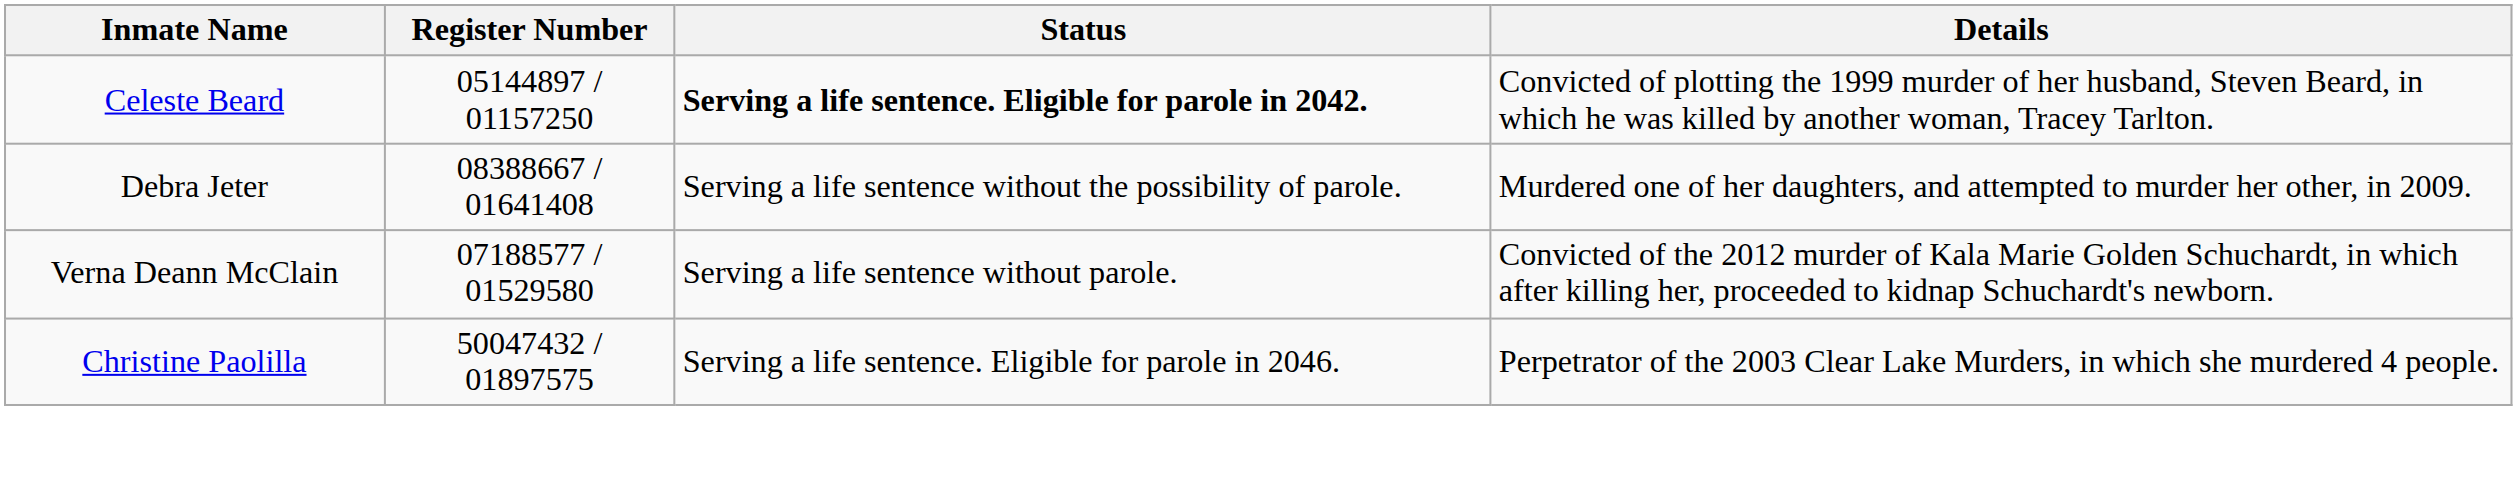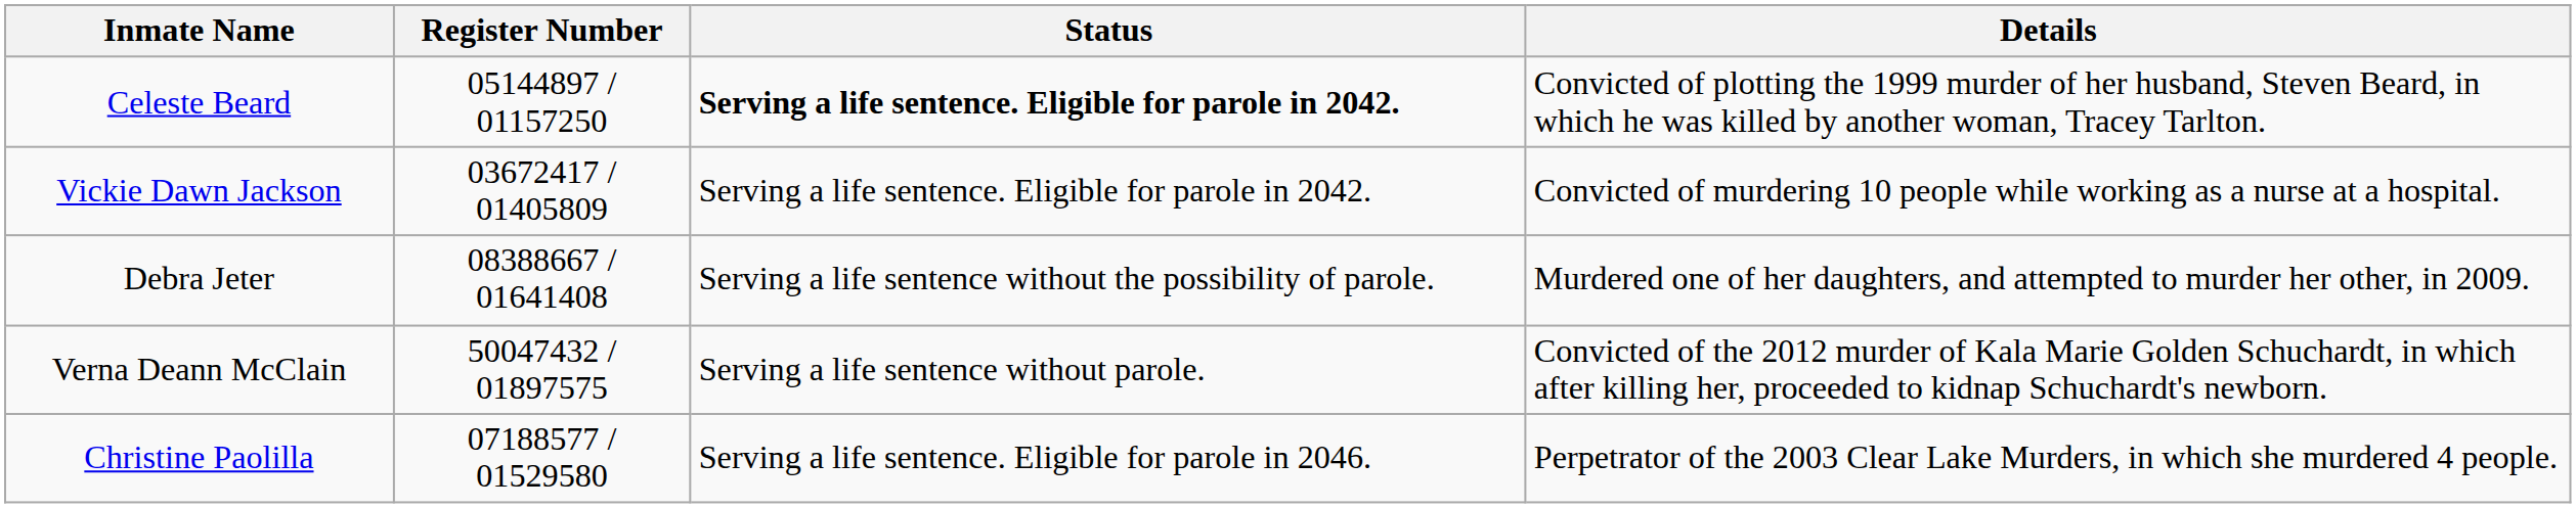+ row: Vickie Dawn Jackson | 03672417 / 01405809 | Serving a life sentence. Eligible for parole in 2042. | Convicted of murdering 10 people while working as a nurse at a hospital.
Verna Deann McClain | Register Number: 07188577 / 01529580 -> 50047432 / 01897575
Christine Paolilla | Register Number: 50047432 / 01897575 -> 07188577 / 01529580
